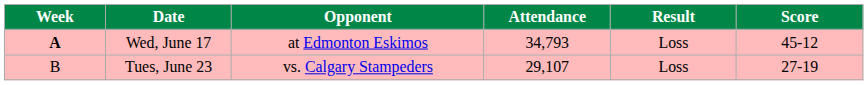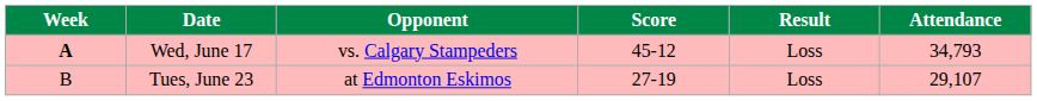columns swapped: Score <-> Attendance
Wed, June 17 | Opponent: at Edmonton Eskimos -> vs. Calgary Stampeders
Tues, June 23 | Opponent: vs. Calgary Stampeders -> at Edmonton Eskimos
